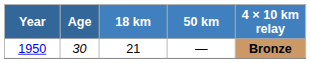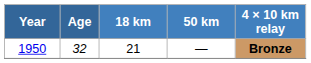1950 | Age: 30 -> 32
